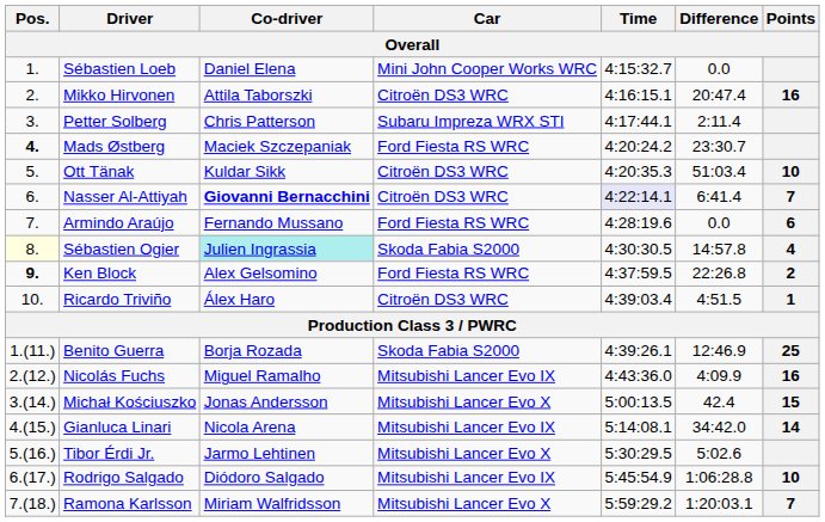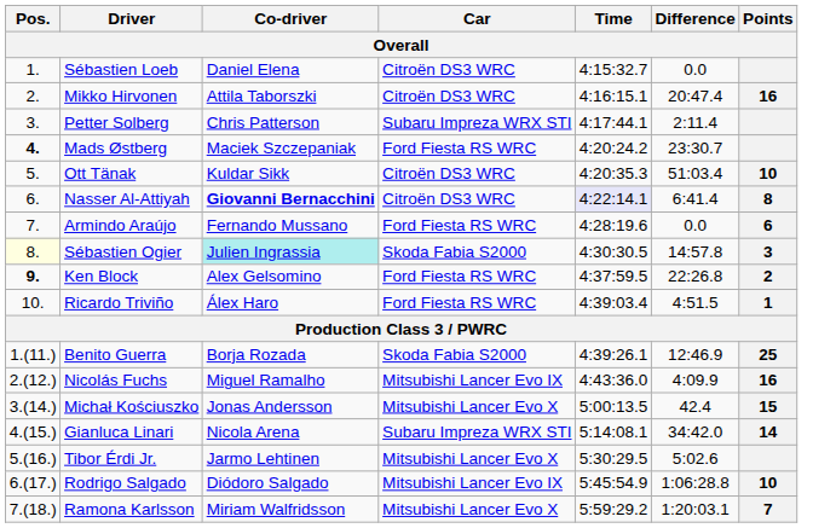Sébastien Loeb | Car: Mini John Cooper Works WRC -> Citroën DS3 WRC
Nasser Al-Attiyah | Points: 7 -> 8
Sébastien Ogier | Points: 4 -> 3
Ricardo Triviño | Car: Citroën DS3 WRC -> Ford Fiesta RS WRC
Gianluca Linari | Car: Mitsubishi Lancer Evo IX -> Subaru Impreza WRX STI
